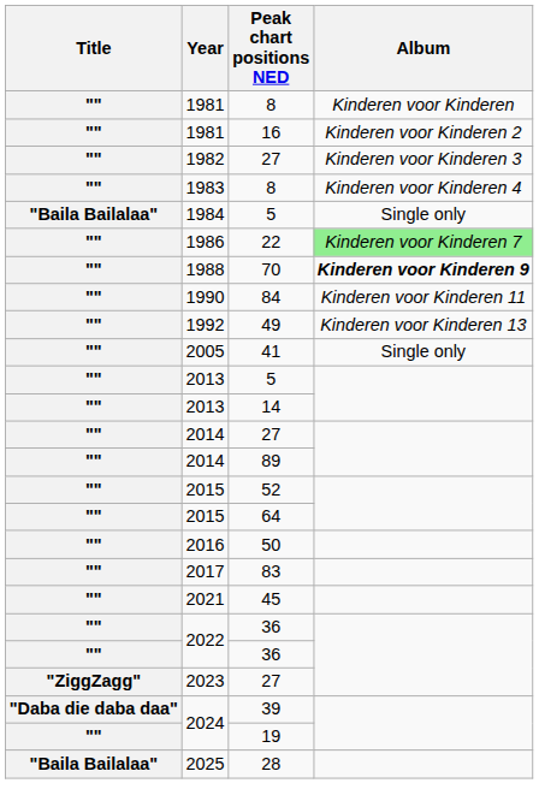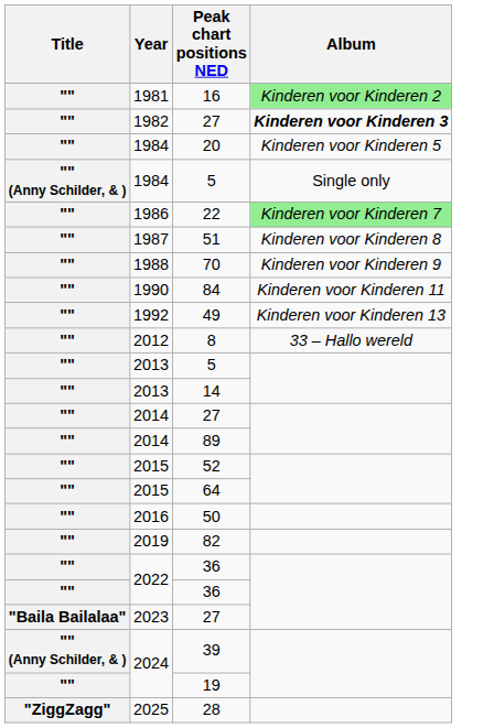- row: "" | 1981 | 8 | Kinderen voor Kinderen
16 | Album: no background -> lightgreen background
1982 / 27 | Album: normal -> bold
- row: "" | 1983 | 8 | Kinderen voor Kinderen 4
+ row: "" | 1984 | 20 | Kinderen voor Kinderen 5
1984 / 5 | Title: "Baila Bailalaa" -> "" (Anny Schilder, & )
+ row: "" | 1987 | 51 | Kinderen voor Kinderen 8
70 | Album: bold -> normal
- row: "" | 2005 | 41 | Single only
+ row: "" | 2012 | 8 | 33 – Hallo wereld
- row: "" | 2017 | 83
+ row: "" | 2019 | 82
- row: "" | 2021 | 45
2023 / 27 | Title: "ZiggZagg" -> "Baila Bailalaa"
39 | Title: "Daba die daba daa" -> "" (Anny Schilder, & )
28 | Title: "Baila Bailalaa" -> "ZiggZagg"
